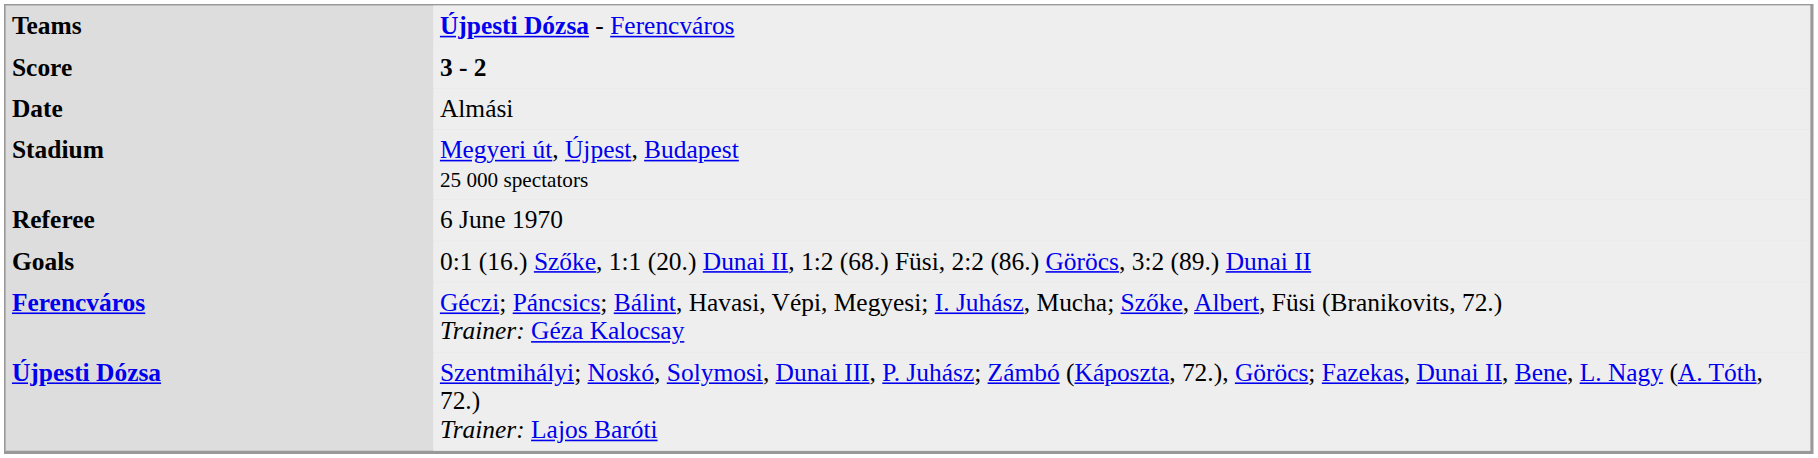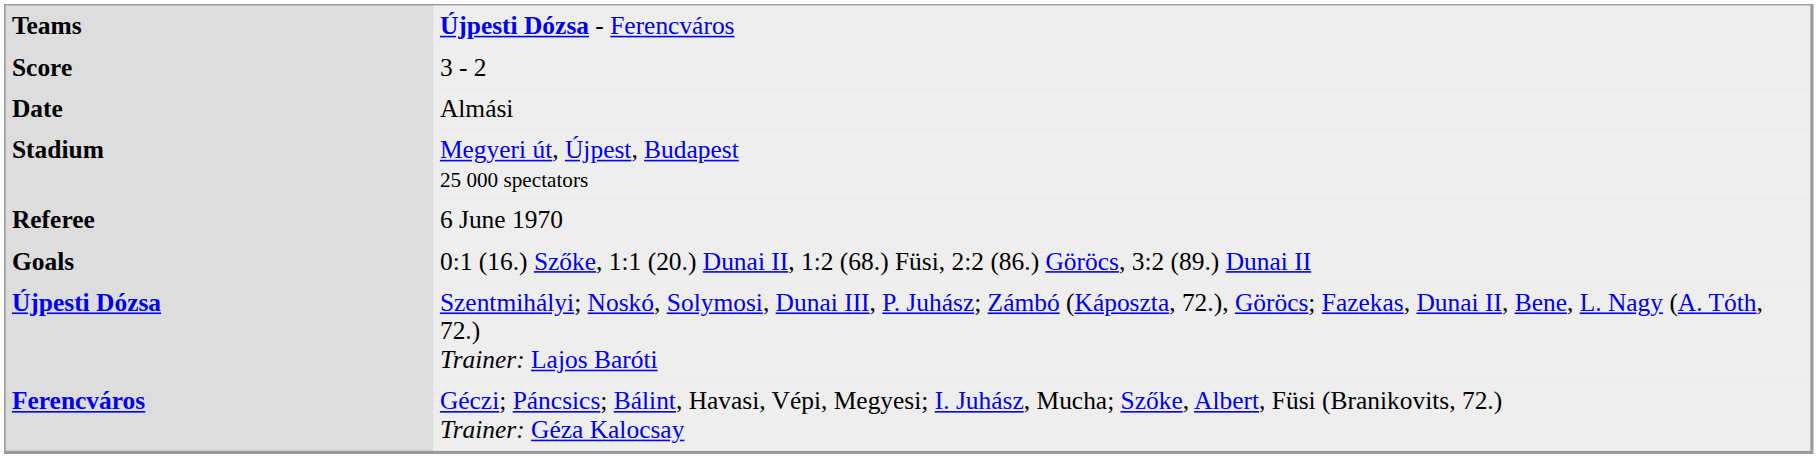Score | column 2: bold -> normal
rows swapped: Újpesti Dózsa <-> Ferencváros
